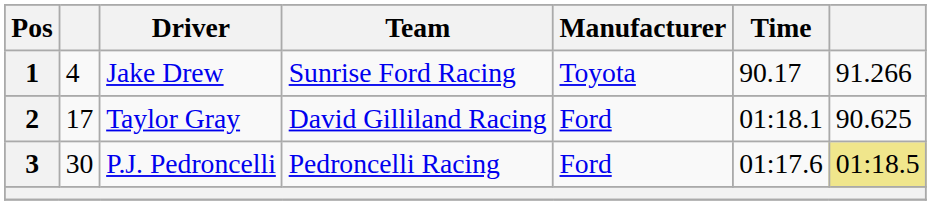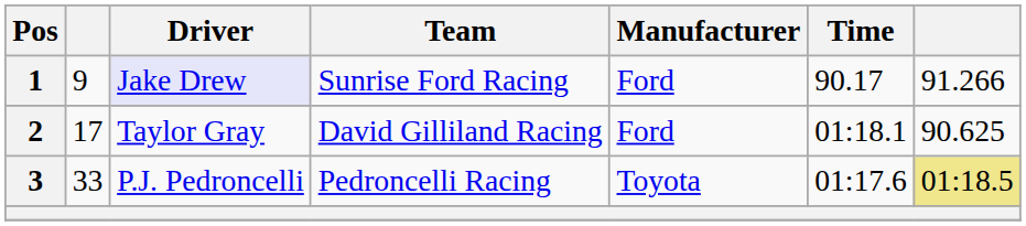1 | column 2: 4 -> 9
1 | Driver: no background -> lavender background
1 | Manufacturer: Toyota -> Ford
3 | column 2: 30 -> 33
3 | Manufacturer: Ford -> Toyota
